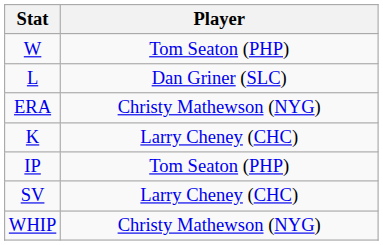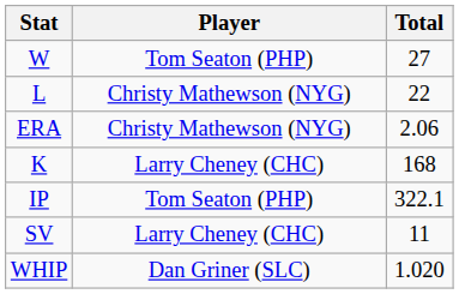+ column: Total | 27 | 22 | 2.06 | 168 | 322.1 | 11 | 1.020
L | Player: Dan Griner (SLC) -> Christy Mathewson (NYG)
WHIP | Player: Christy Mathewson (NYG) -> Dan Griner (SLC)
